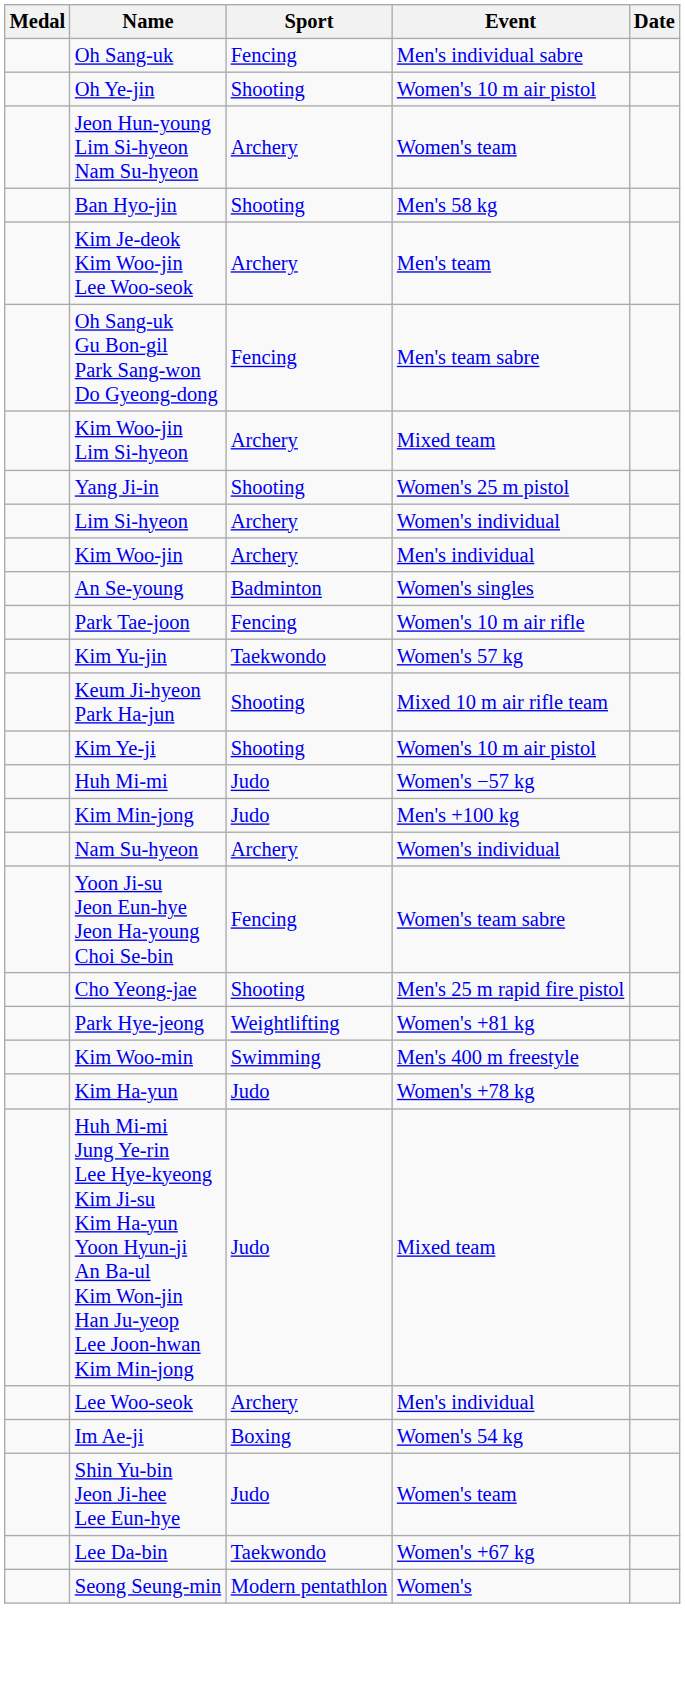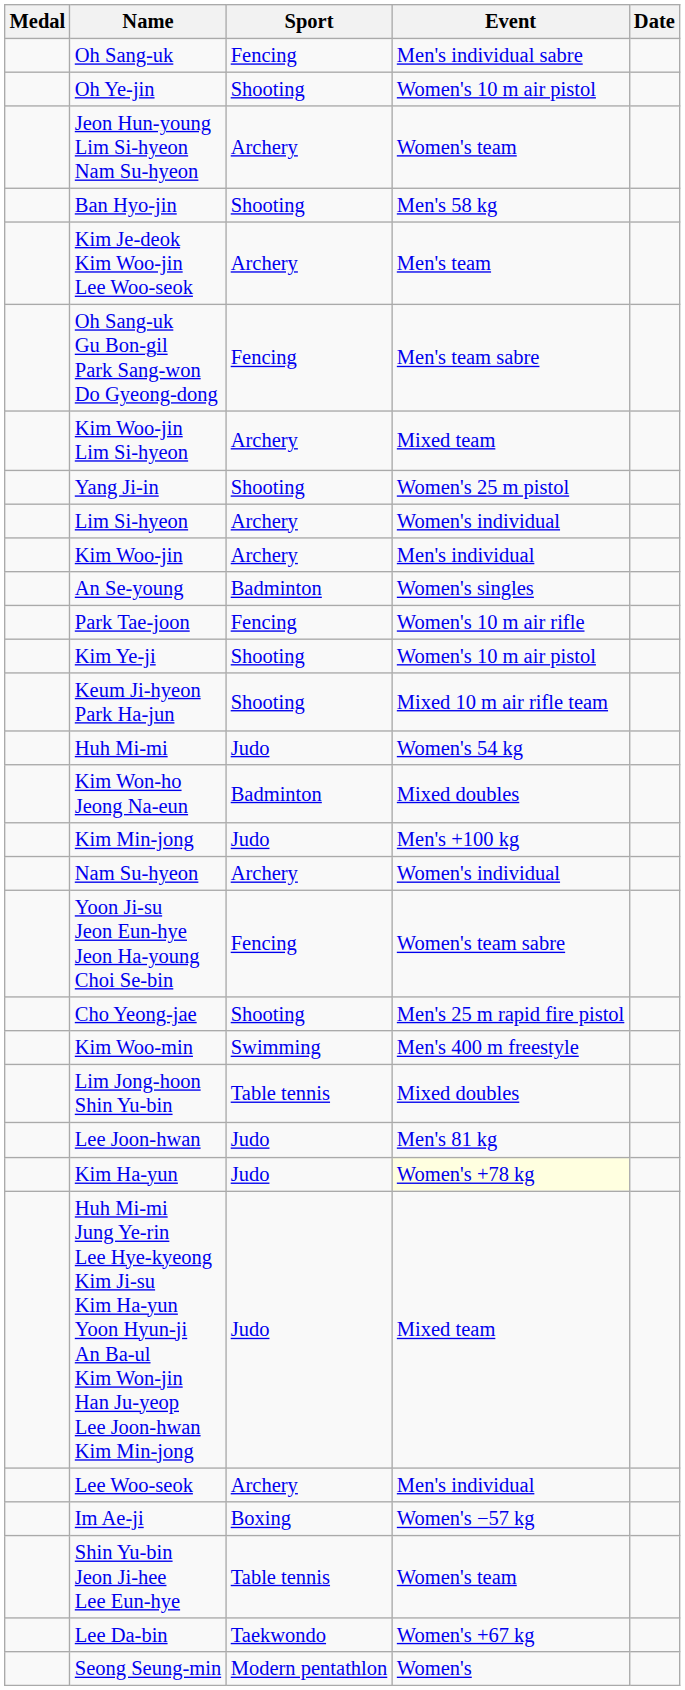- row: Kim Yu-jin | Taekwondo | Women's 57 kg
rows swapped: Keum Ji-hyeon Park Ha-jun <-> Kim Ye-ji
Huh Mi-mi | Event: Women's −57 kg -> Women's 54 kg
+ row: Kim Won-ho Jeong Na-eun | Badminton | Mixed doubles
- row: Park Hye-jeong | Weightlifting | Women's +81 kg
+ row: Lim Jong-hoon Shin Yu-bin | Table tennis | Mixed doubles
+ row: Lee Joon-hwan | Judo | Men's 81 kg
Kim Ha-yun | Event: no background -> lightyellow background
Im Ae-ji | Event: Women's 54 kg -> Women's −57 kg
Shin Yu-bin Jeon Ji-hee Lee Eun-hye | Sport: Judo -> Table tennis
